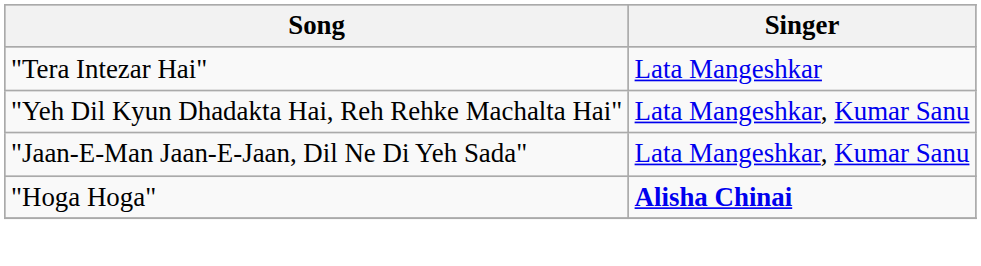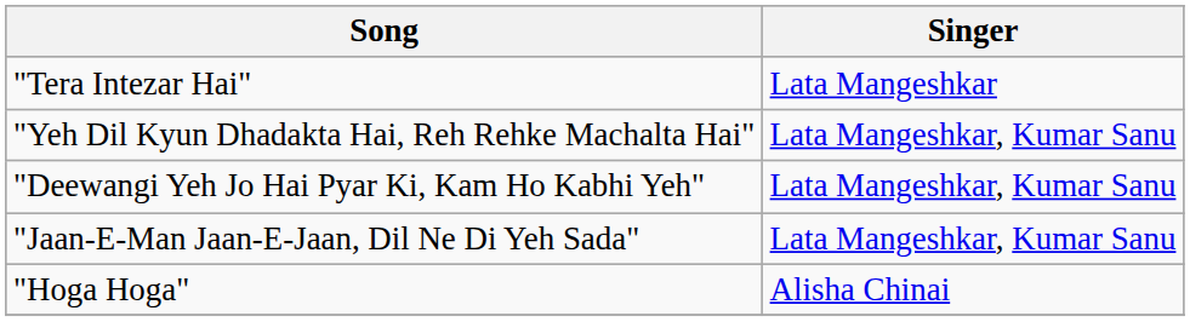+ row: "Deewangi Yeh Jo Hai Pyar Ki, Kam Ho Kabhi Yeh" | Lata Mangeshkar, Kumar Sanu
"Hoga Hoga" | Singer: bold -> normal
